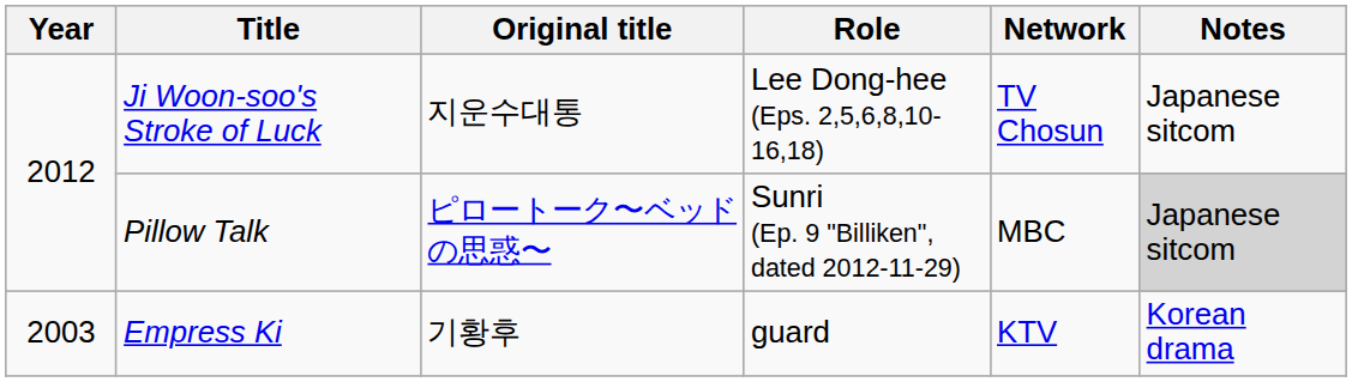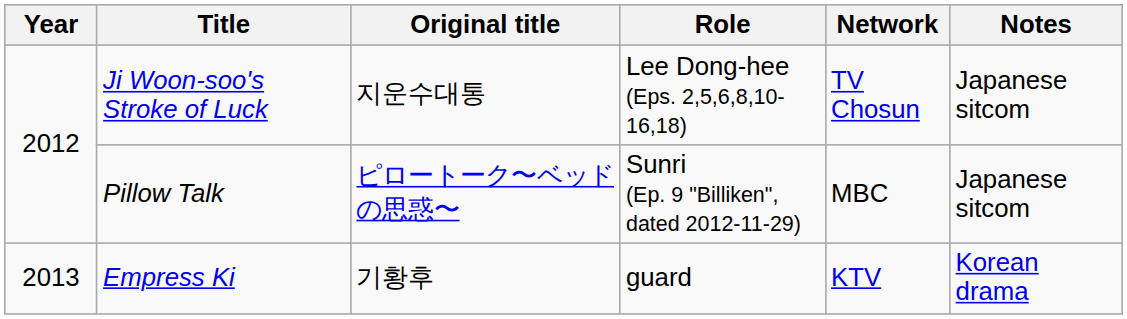Pillow Talk | Notes: lightgrey background -> no background
Empress Ki | Year: 2003 -> 2013
